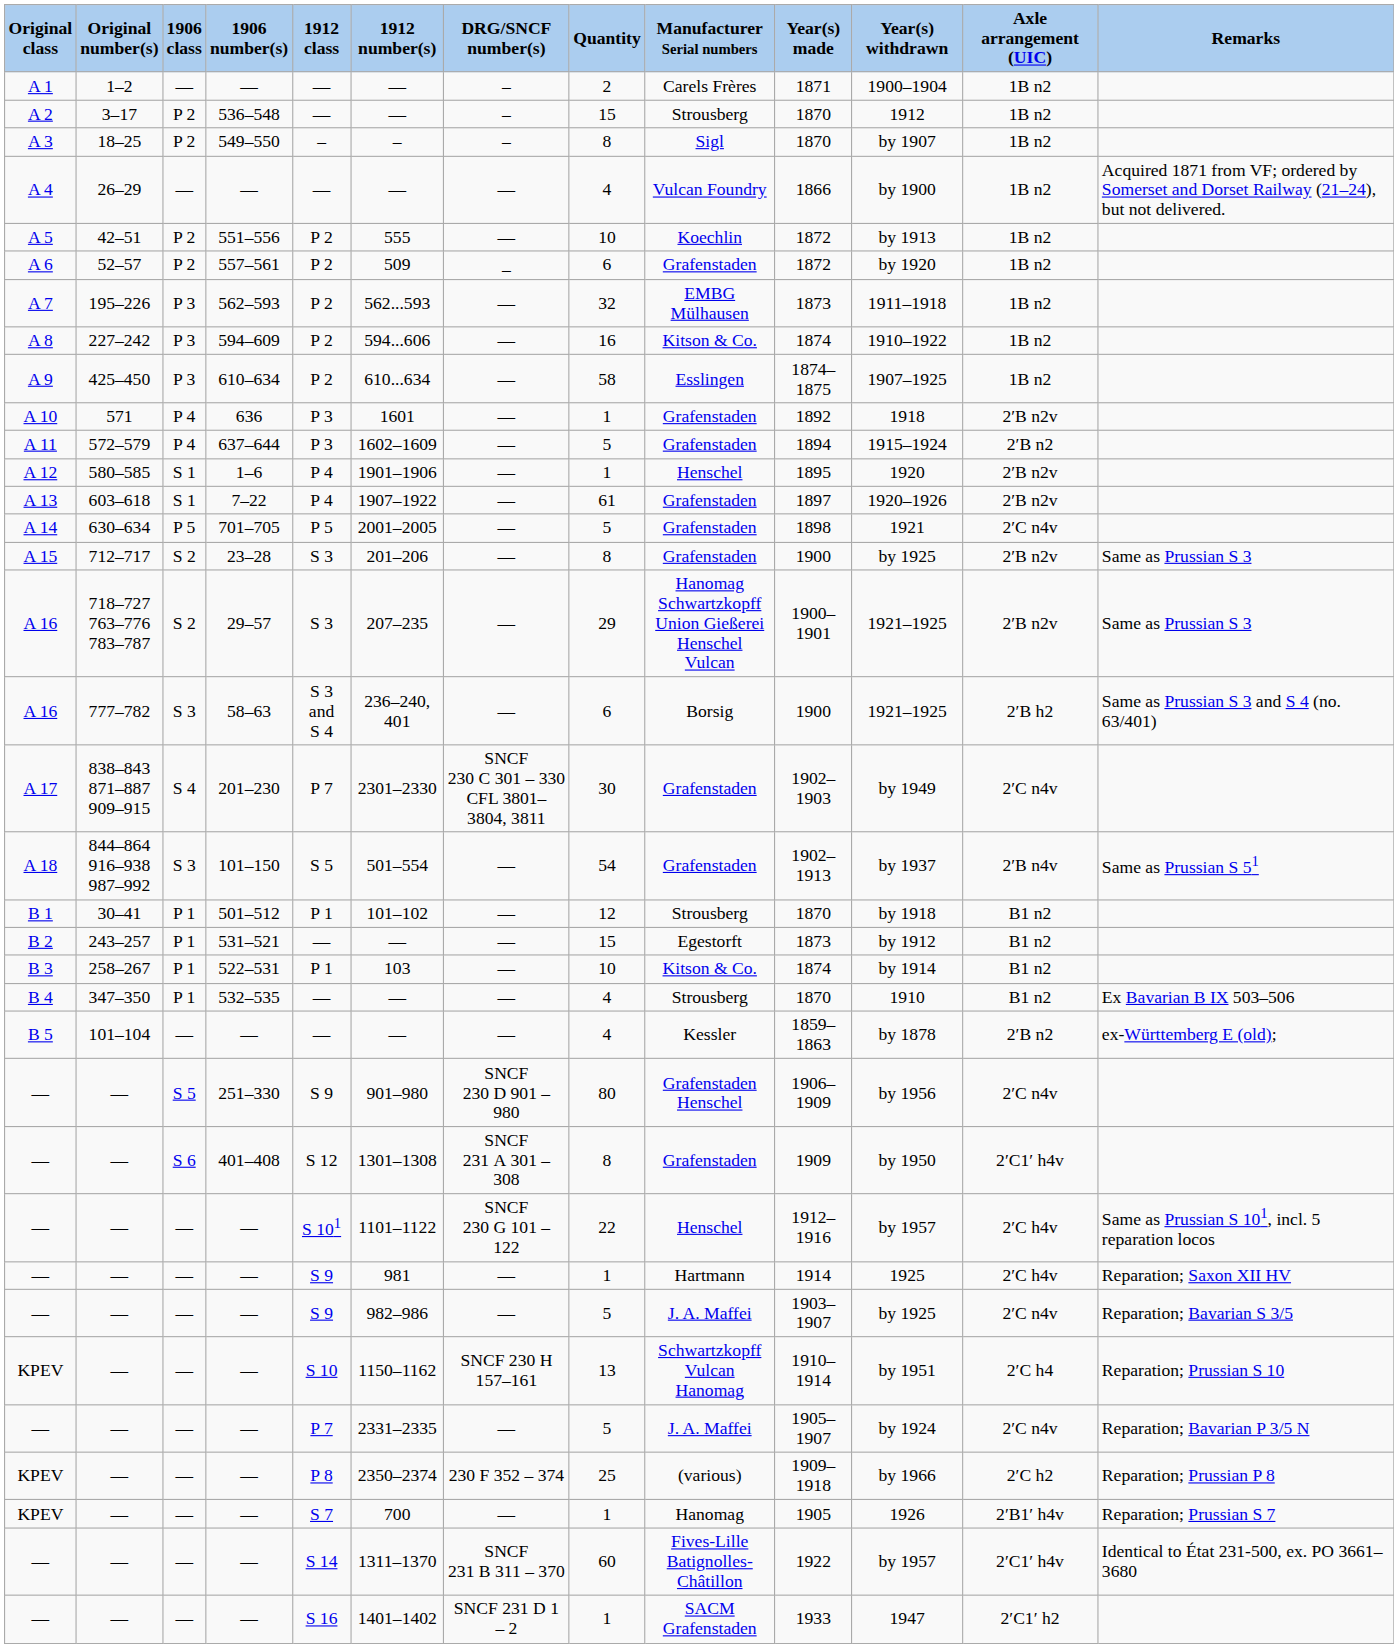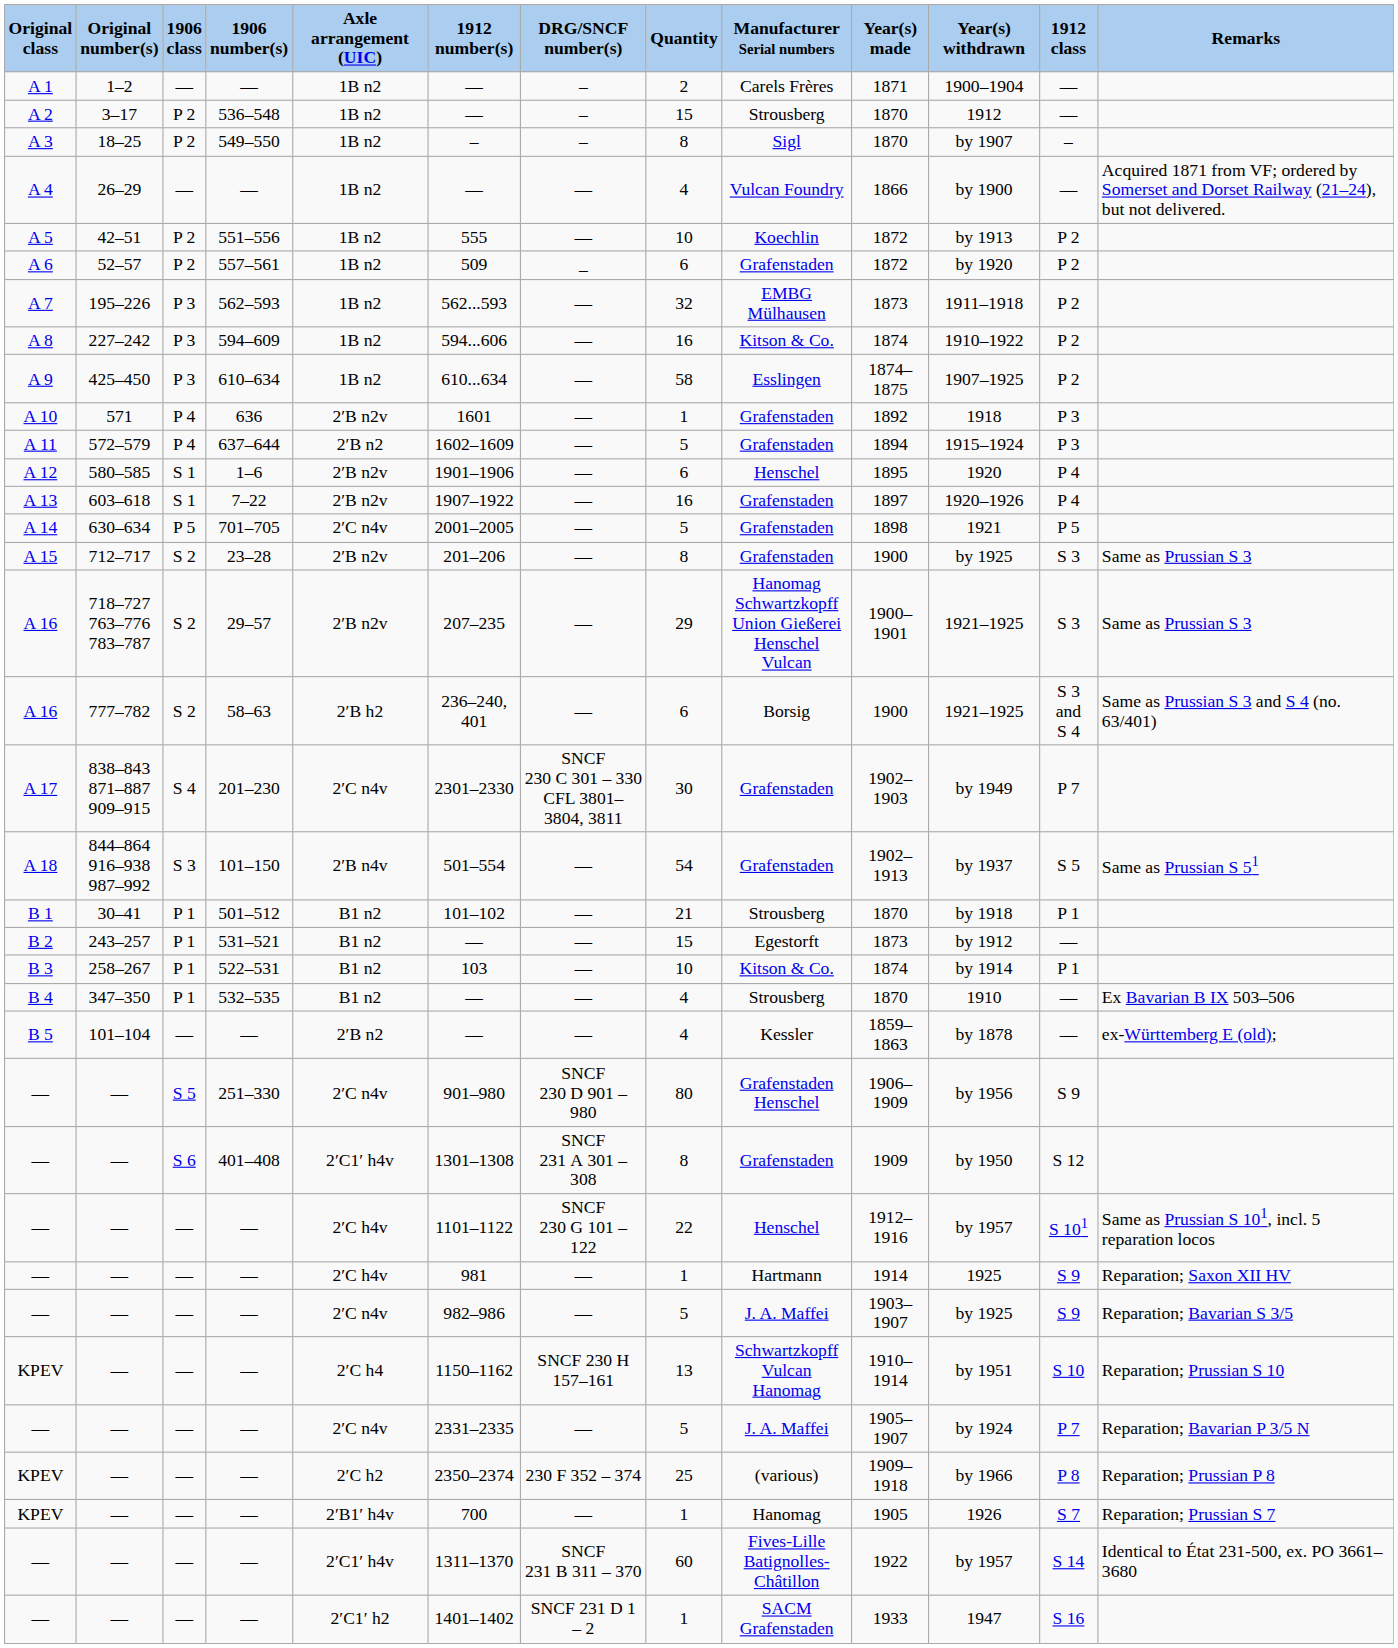columns swapped: 1912 class <-> Axle arrangement (UIC)
A 12 | Quantity: 1 -> 6
A 13 | Quantity: 61 -> 16
A 16 / 58–63 | 1906 class: S 3 -> S 2
B 1 | Quantity: 12 -> 21
